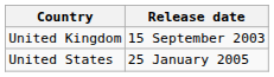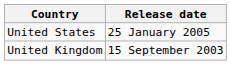rows swapped: United Kingdom <-> United States
